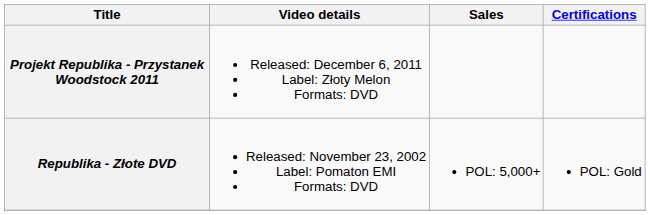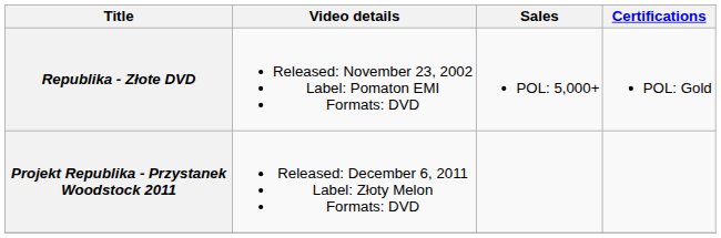rows swapped: Republika - Złote DVD <-> Projekt Republika - Przystanek Woodstock 2011
